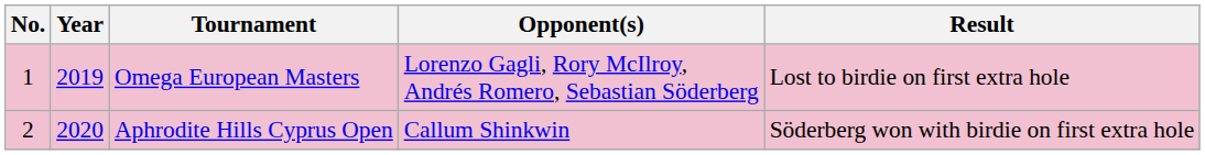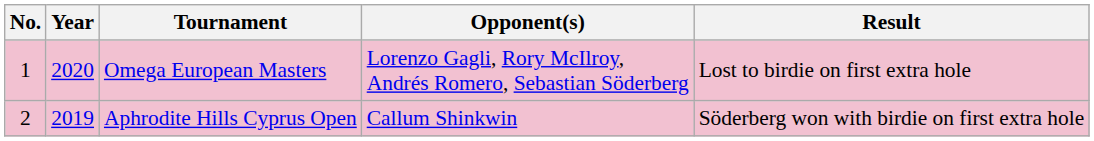Omega European Masters | Year: 2019 -> 2020
Aphrodite Hills Cyprus Open | Year: 2020 -> 2019
